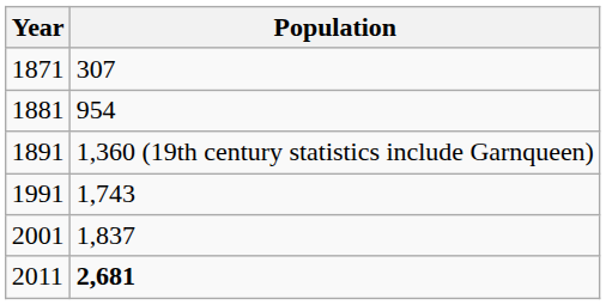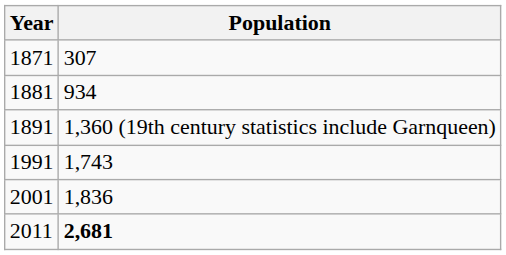1881 | Population: 954 -> 934
2001 | Population: 1,837 -> 1,836
